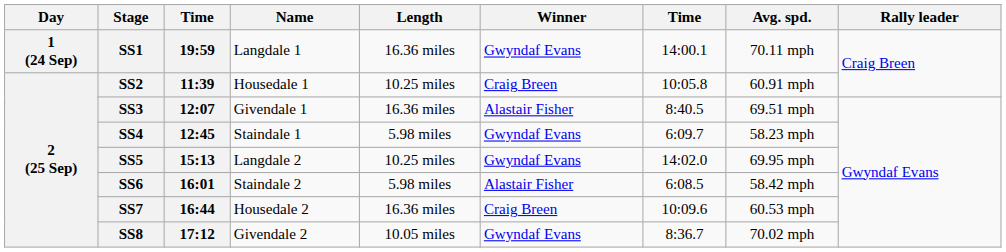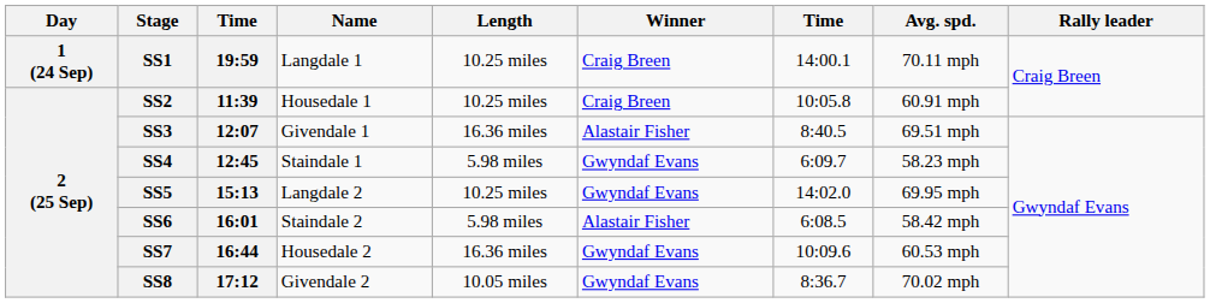SS1 | Length: 16.36 miles -> 10.25 miles
SS1 | Winner: Gwyndaf Evans -> Craig Breen
SS7 | Winner: Craig Breen -> Gwyndaf Evans
